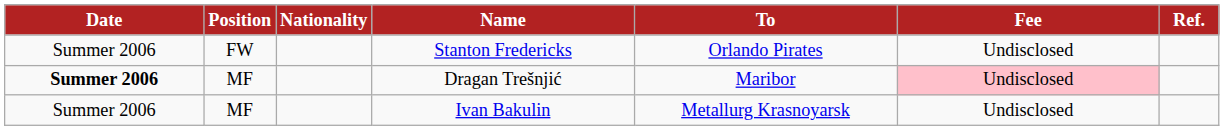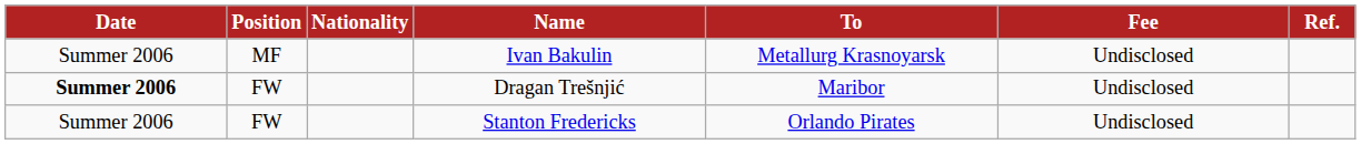rows swapped: Ivan Bakulin <-> Stanton Fredericks
Dragan Trešnjić | Position: MF -> FW
Dragan Trešnjić | Fee: pink background -> no background
